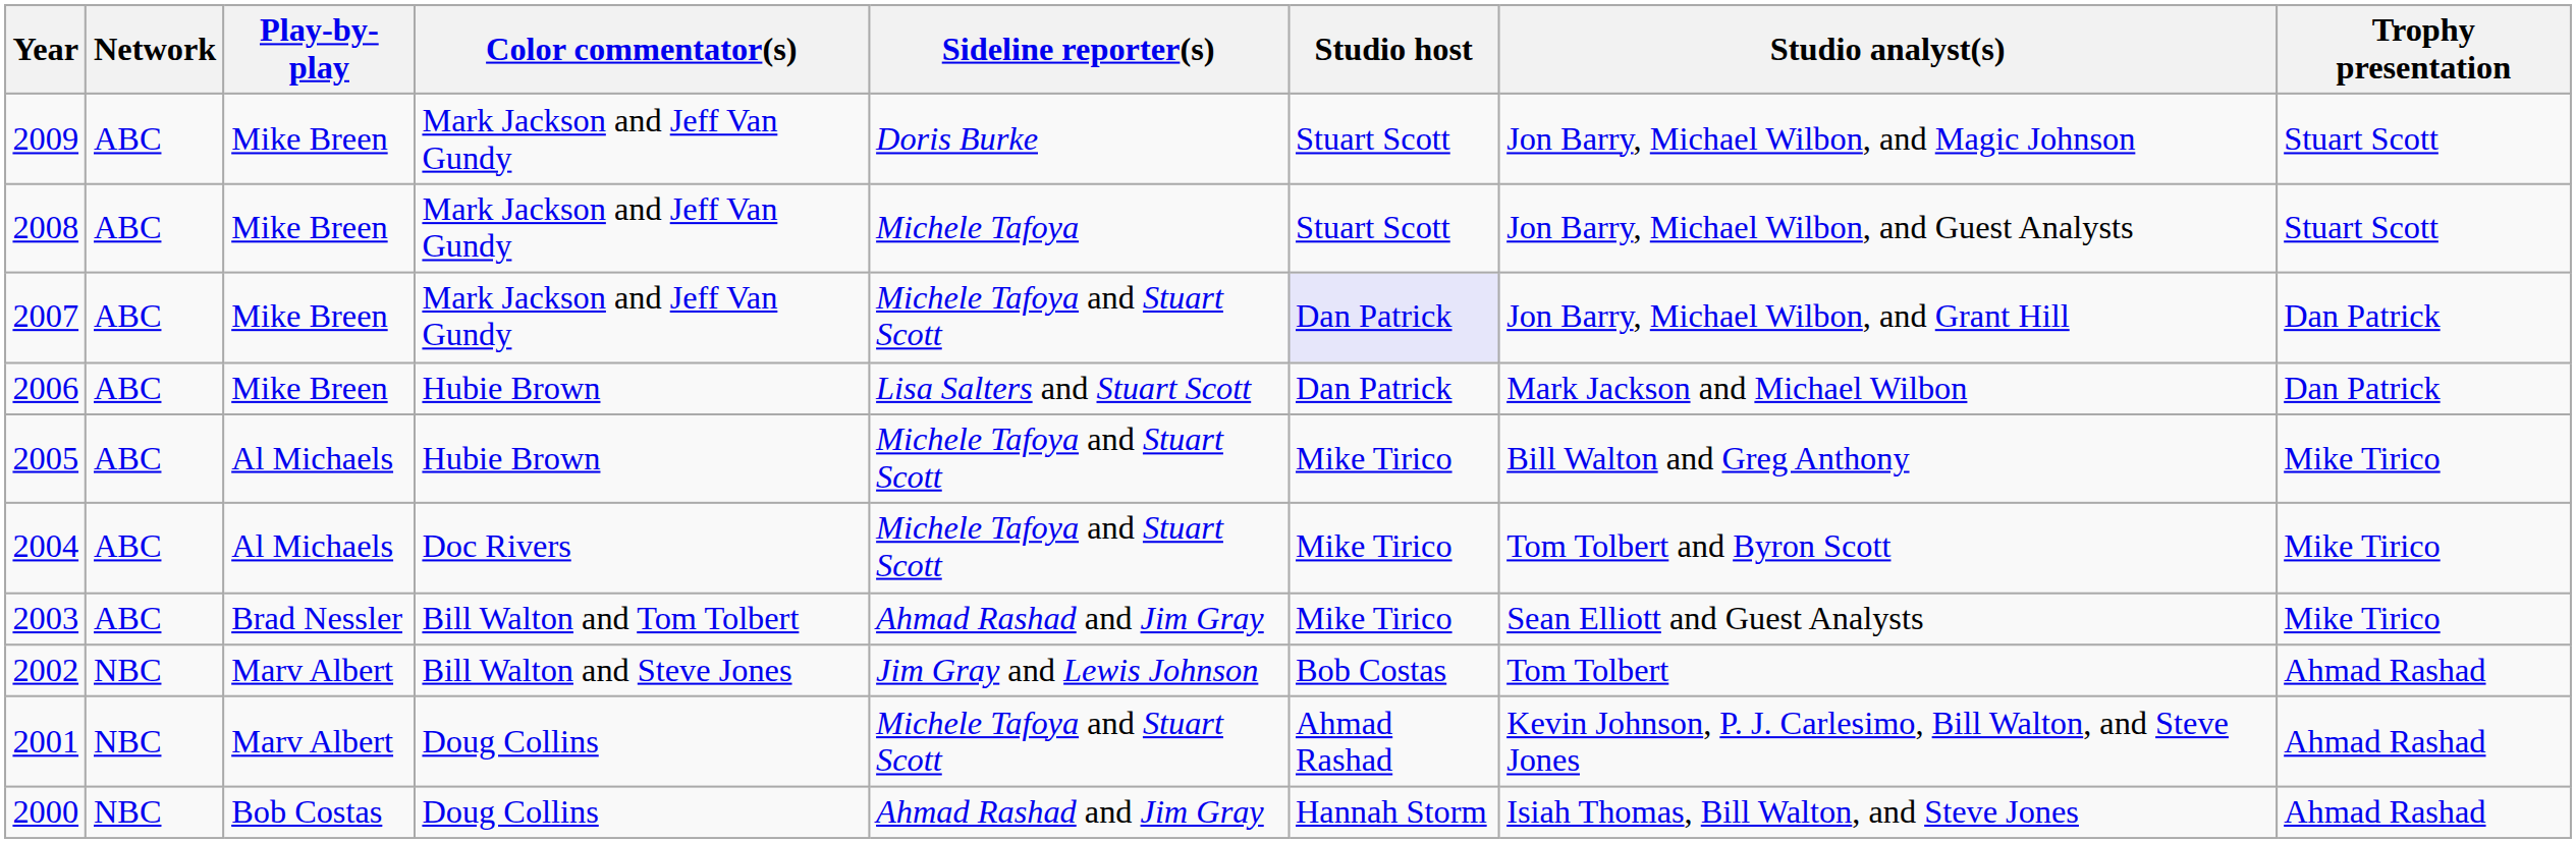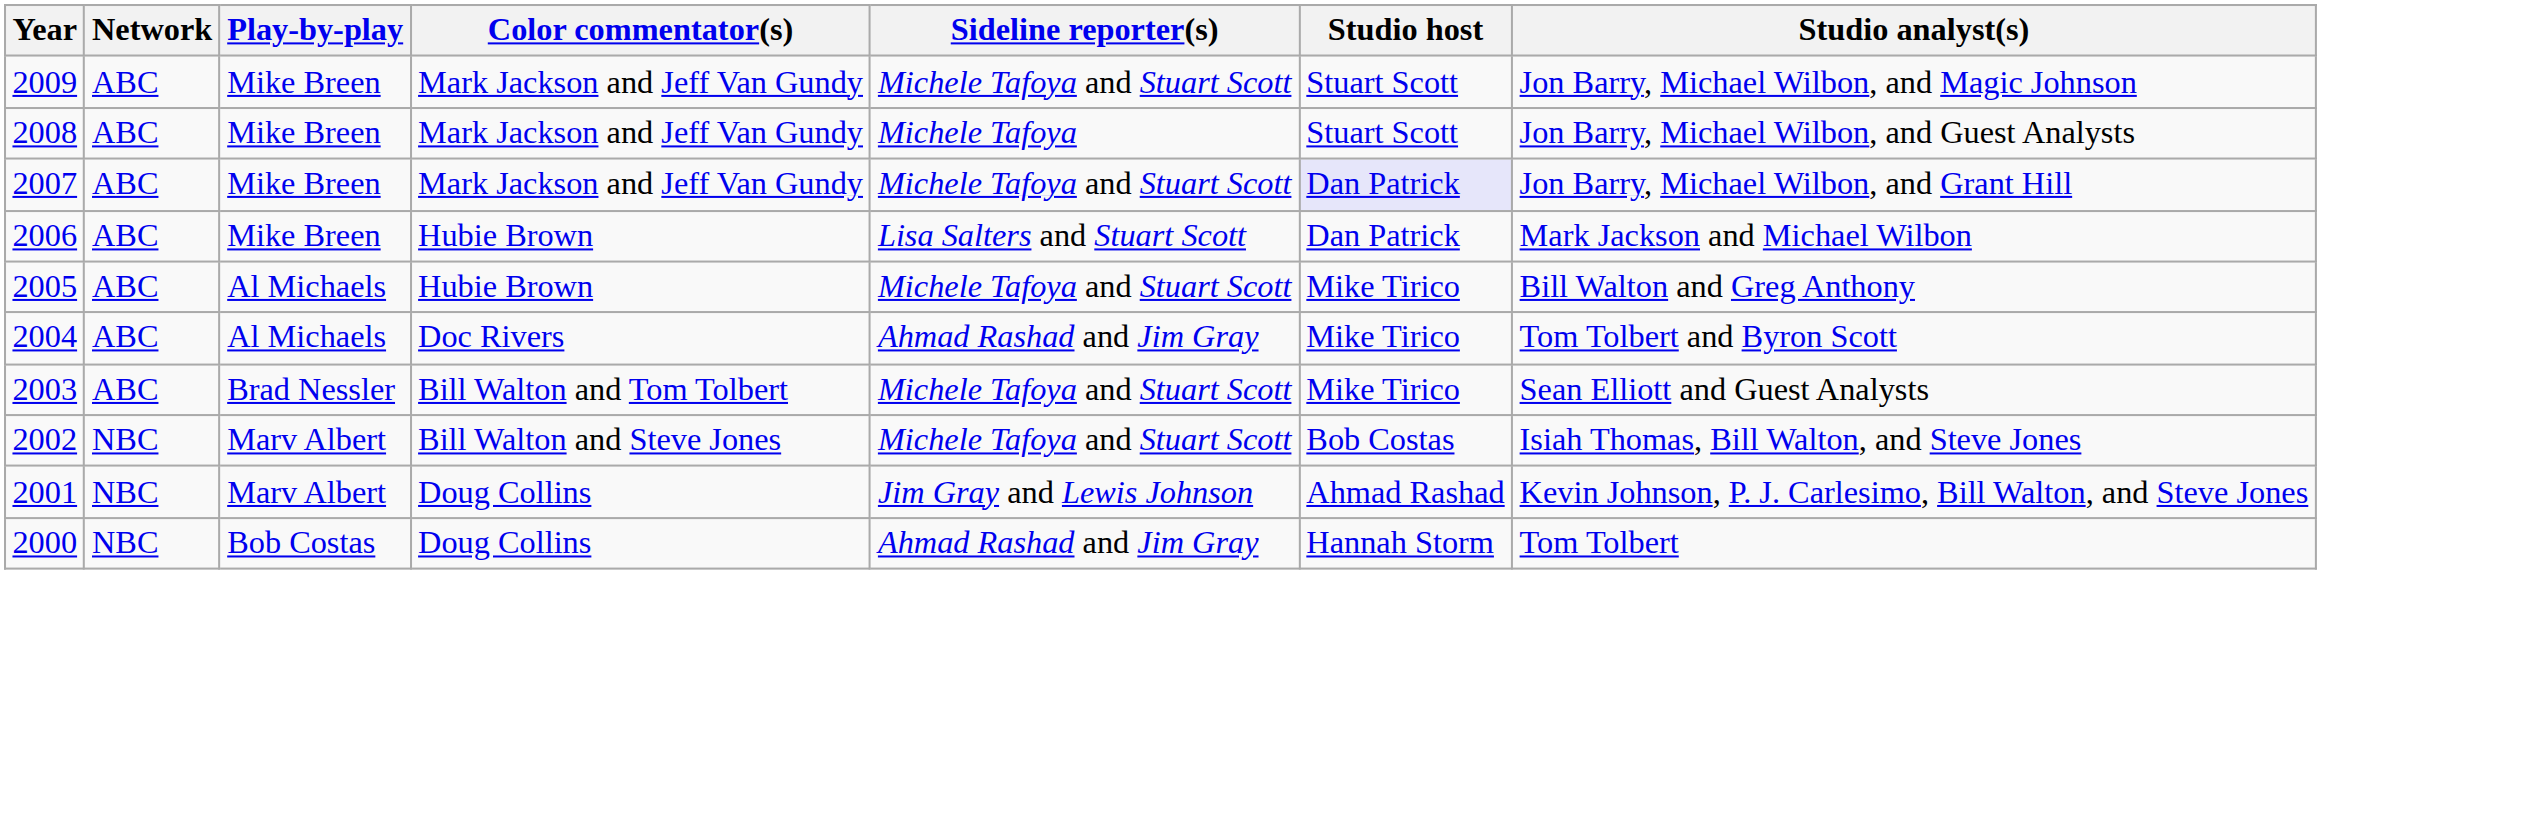- column: Trophy presentation | Stuart Scott | Stuart Scott | Dan Patrick | Dan Patrick | Mike Tirico | Mike Tirico | Mike Tirico | Ahmad Rashad | Ahmad Rashad | Ahmad Rashad
2009 | Sideline reporter(s): Doris Burke -> Michele Tafoya and Stuart Scott
2004 | Sideline reporter(s): Michele Tafoya and Stuart Scott -> Ahmad Rashad and Jim Gray
2003 | Sideline reporter(s): Ahmad Rashad and Jim Gray -> Michele Tafoya and Stuart Scott
2002 | Sideline reporter(s): Jim Gray and Lewis Johnson -> Michele Tafoya and Stuart Scott
2002 | Studio analyst(s): Tom Tolbert -> Isiah Thomas, Bill Walton, and Steve Jones
2001 | Sideline reporter(s): Michele Tafoya and Stuart Scott -> Jim Gray and Lewis Johnson
2000 | Studio analyst(s): Isiah Thomas, Bill Walton, and Steve Jones -> Tom Tolbert
